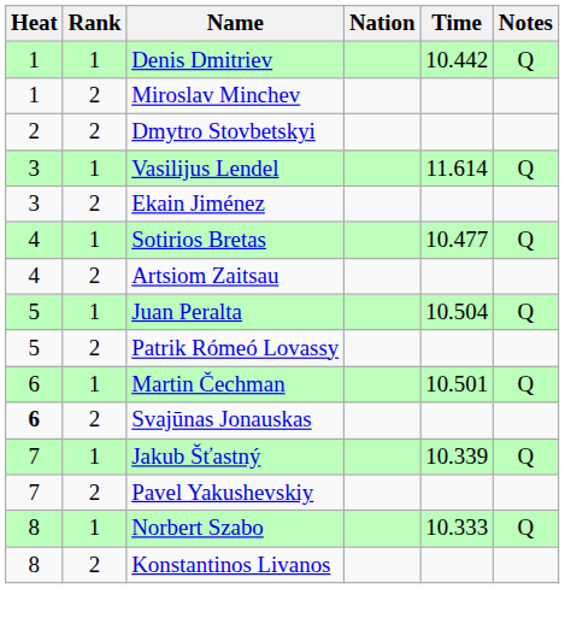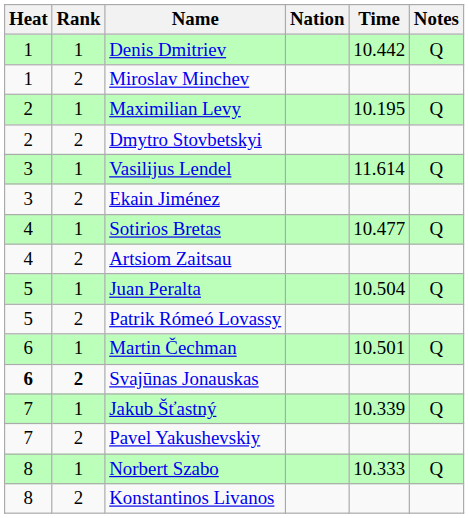+ row: 2 | 1 | Maximilian Levy | 10.195 | Q
Svajūnas Jonauskas | Rank: normal -> bold
